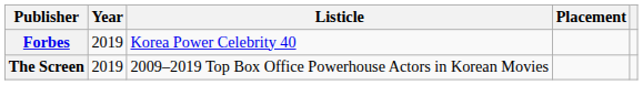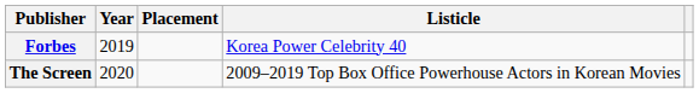columns swapped: Listicle <-> Placement
The Screen | Year: 2019 -> 2020
